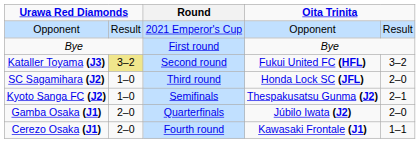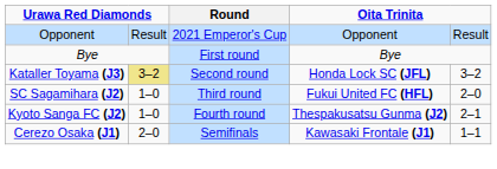Kataller Toyama (J3) | column 4: Fukui United FC (HFL) -> Honda Lock SC (JFL)
SC Sagamihara (J2) | column 4: Honda Lock SC (JFL) -> Fukui United FC (HFL)
Kyoto Sanga FC (J2) | Round: Semifinals -> Fourth round
- row: Gamba Osaka (J1) | 2–0 | Quarterfinals | Júbilo Iwata (J2) | 2–0
Cerezo Osaka (J1) | Round: Fourth round -> Semifinals
